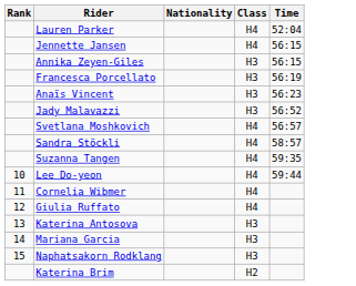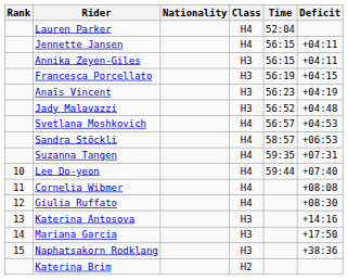+ column: Deficit | +04:11 | +04:11 | +04:15 | +04:19 | +04:48 | +04:53 | +06:53 | +07:31 | +07:40 | +08:08 | +08:30 | +14:16 | +17:50 | +38:36
